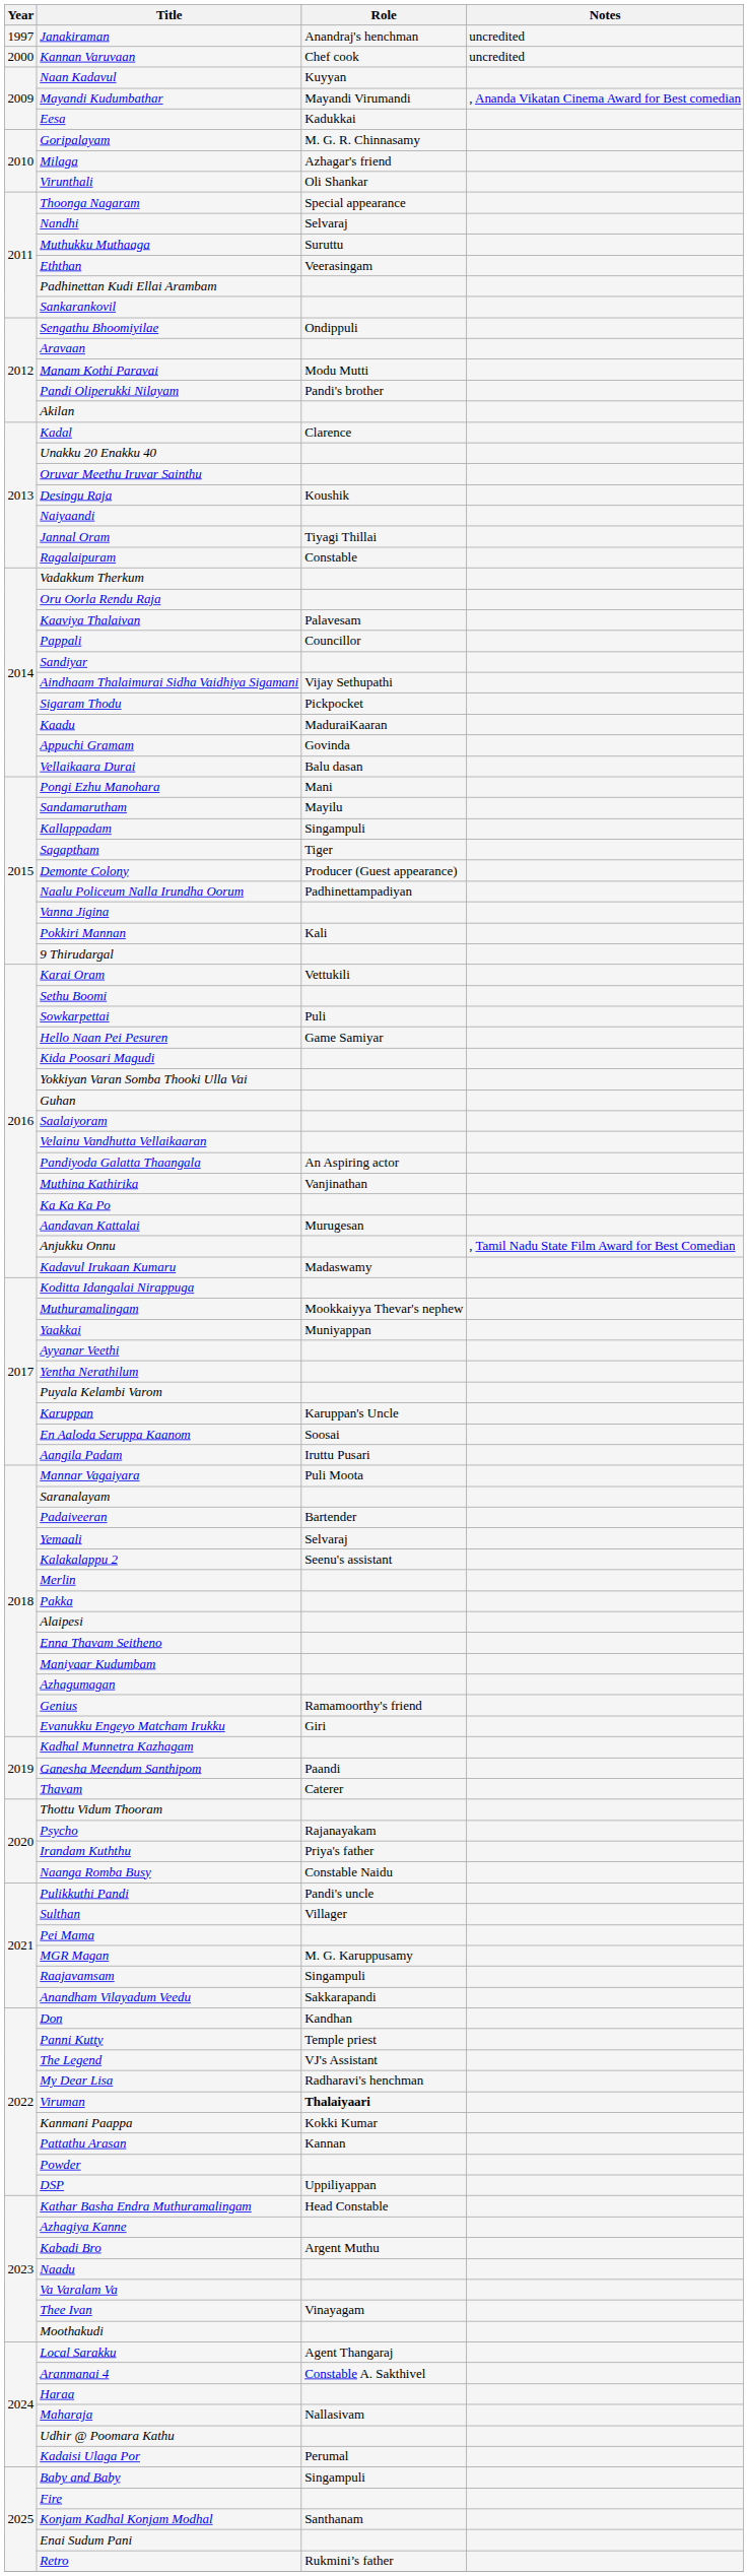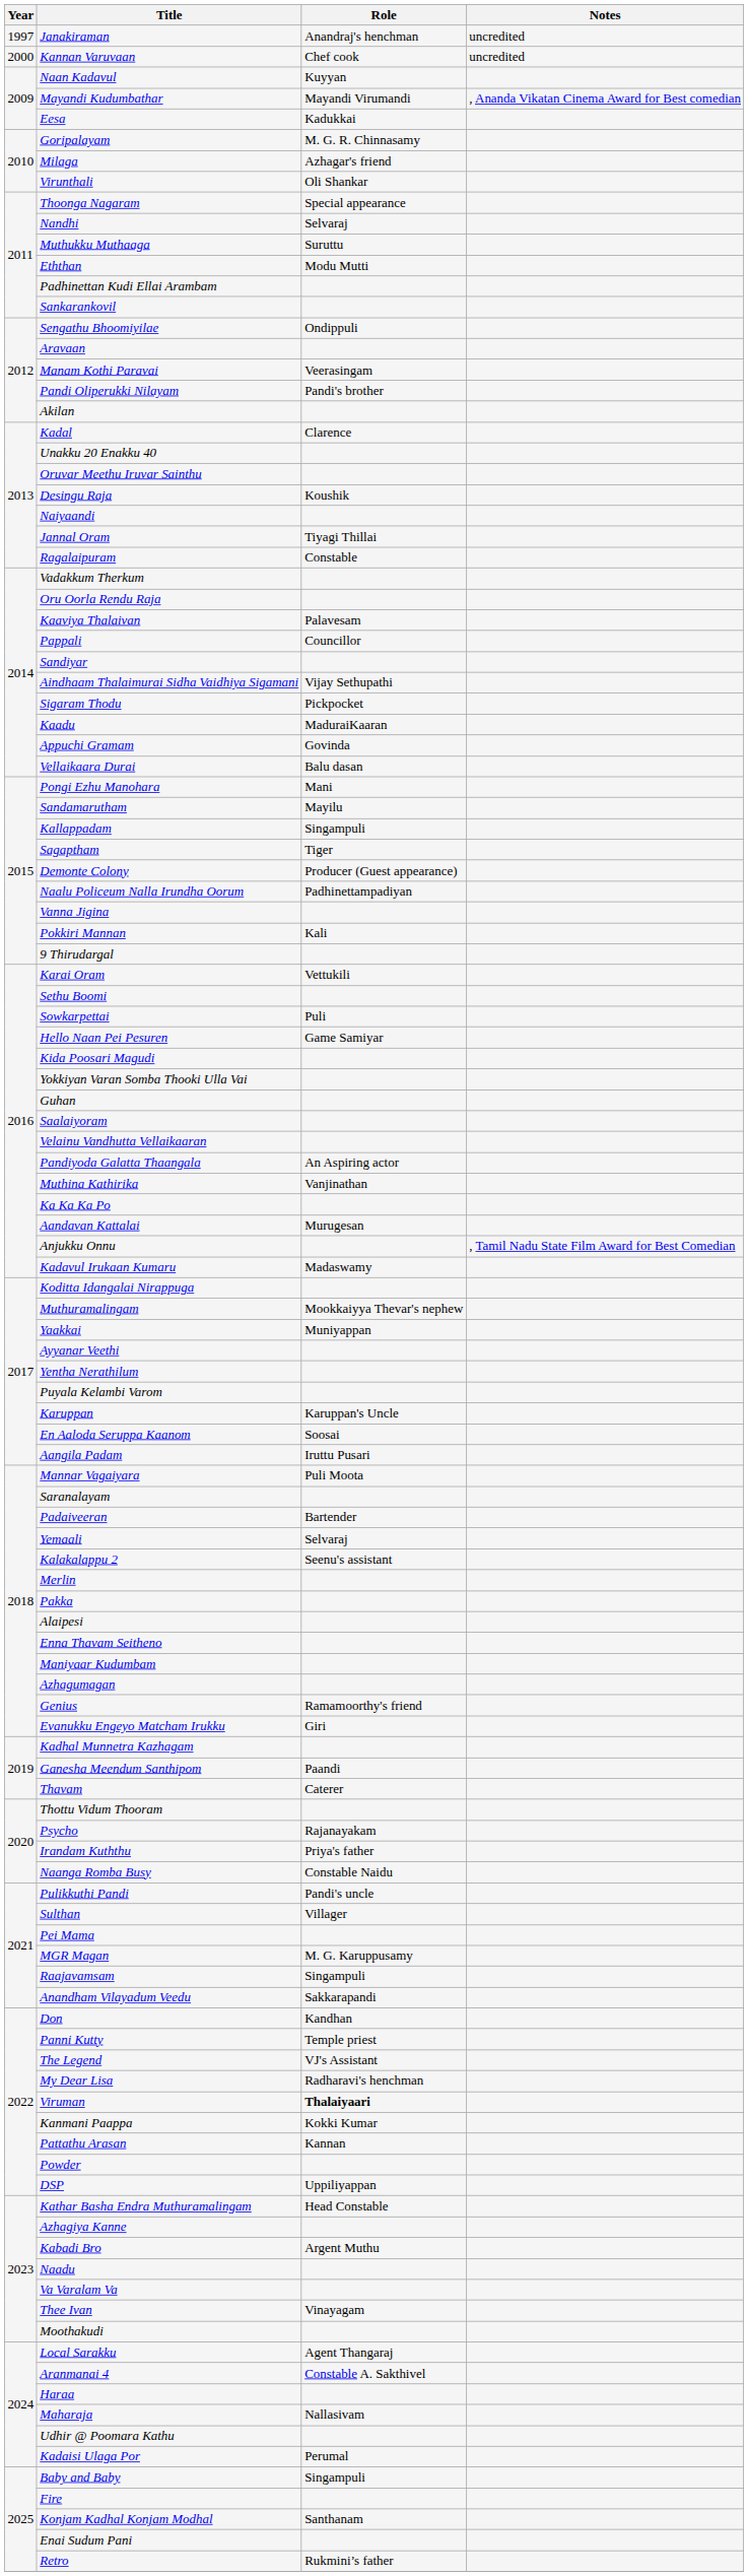Eththan | Role: Veerasingam -> Modu Mutti
Manam Kothi Paravai | Role: Modu Mutti -> Veerasingam
